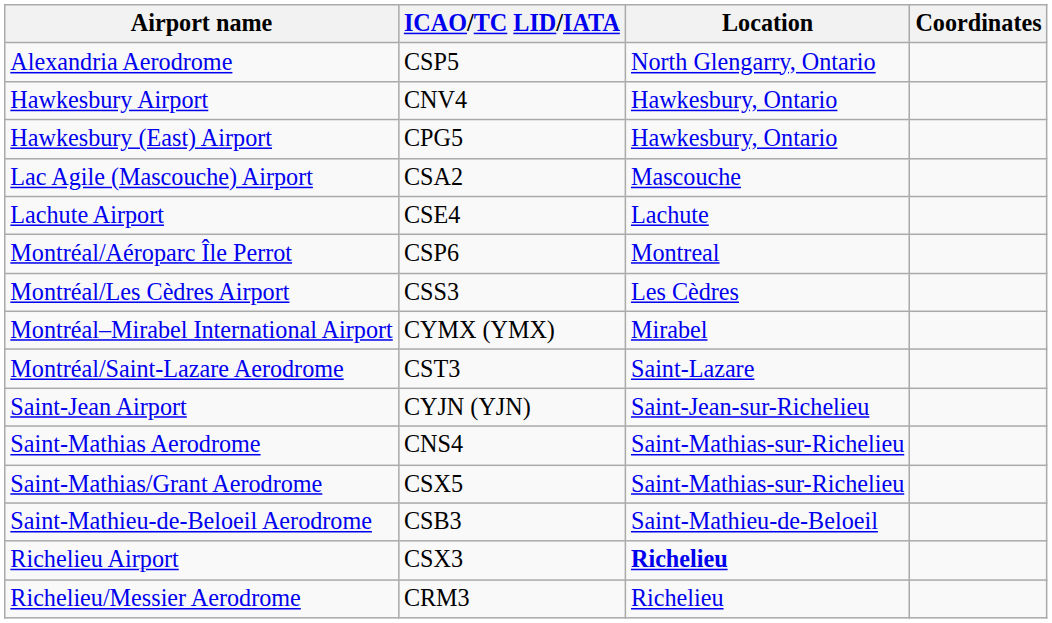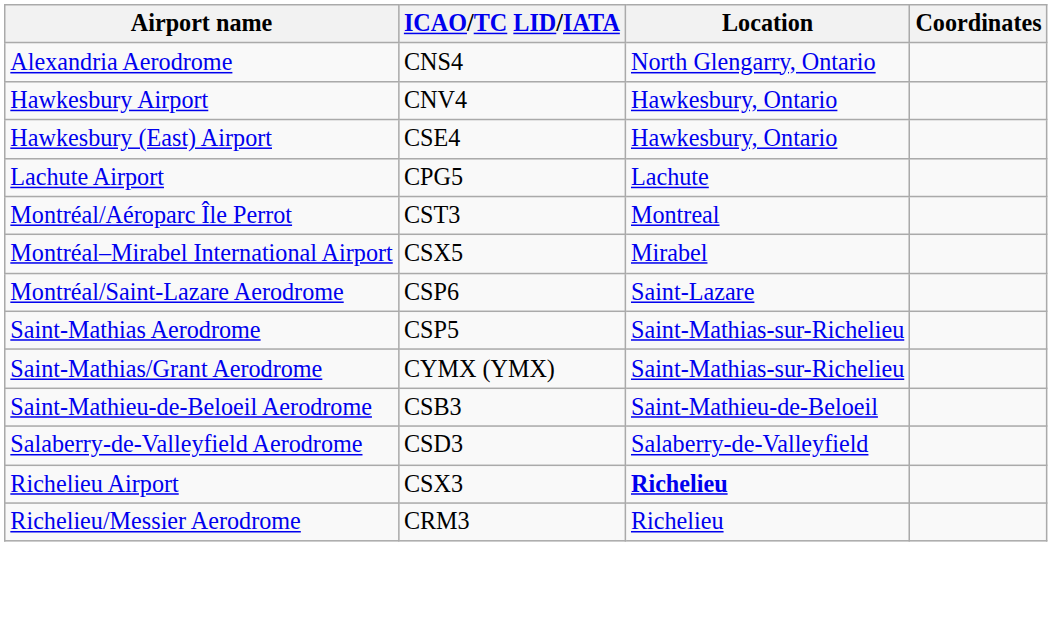Alexandria Aerodrome | ICAO/TC LID/IATA: CSP5 -> CNS4
Hawkesbury (East) Airport | ICAO/TC LID/IATA: CPG5 -> CSE4
- row: Lac Agile (Mascouche) Airport | CSA2 | Mascouche
Lachute Airport | ICAO/TC LID/IATA: CSE4 -> CPG5
Montréal/Aéroparc Île Perrot | ICAO/TC LID/IATA: CSP6 -> CST3
- row: Montréal/Les Cèdres Airport | CSS3 | Les Cèdres
Montréal–Mirabel International Airport | ICAO/TC LID/IATA: CYMX (YMX) -> CSX5
Montréal/Saint-Lazare Aerodrome | ICAO/TC LID/IATA: CST3 -> CSP6
- row: Saint-Jean Airport | CYJN (YJN) | Saint-Jean-sur-Richelieu
Saint-Mathias Aerodrome | ICAO/TC LID/IATA: CNS4 -> CSP5
Saint-Mathias/Grant Aerodrome | ICAO/TC LID/IATA: CSX5 -> CYMX (YMX)
+ row: Salaberry-de-Valleyfield Aerodrome | CSD3 | Salaberry-de-Valleyfield
